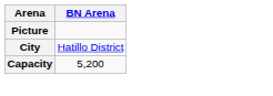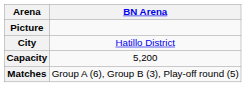+ row: Matches | Group A (6), Group B (3), Play-off round (5)
